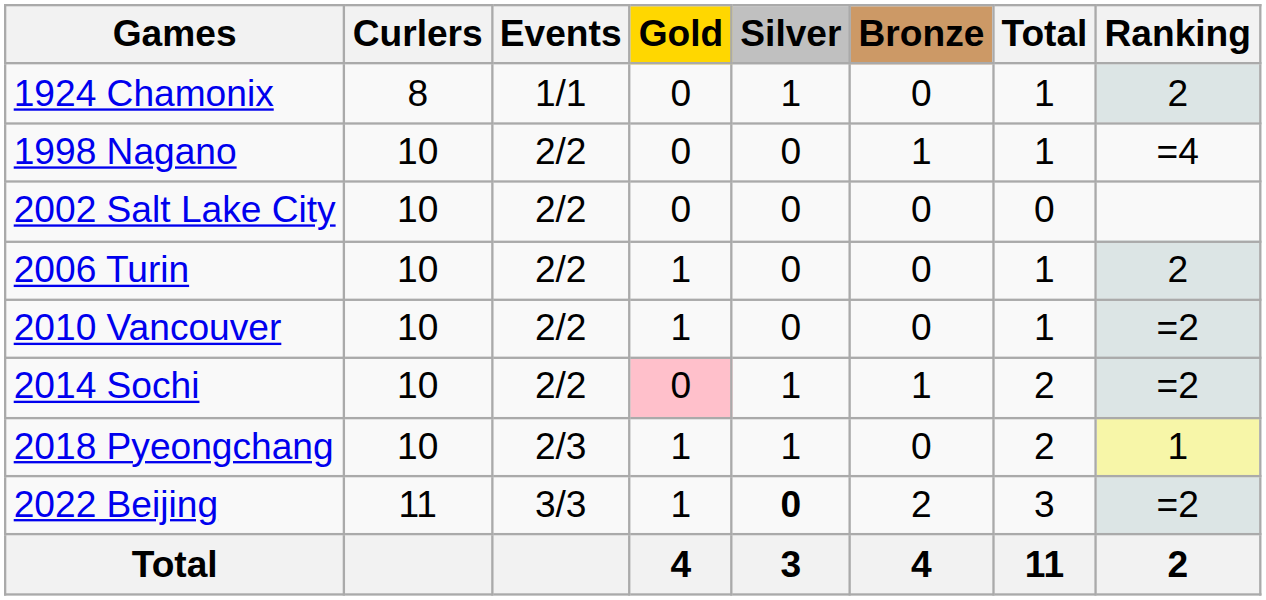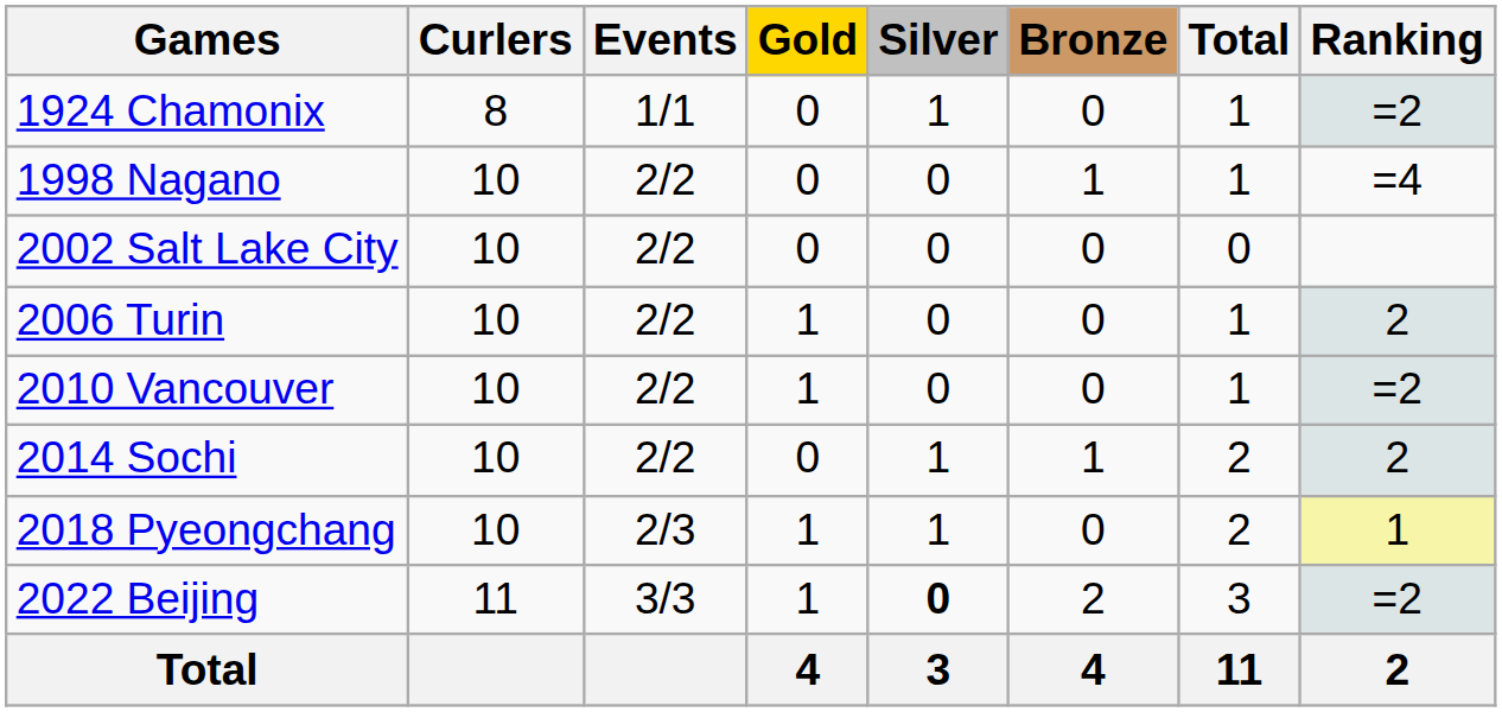1924 Chamonix | Ranking: 2 -> =2
2014 Sochi | Gold: pink background -> no background
2014 Sochi | Ranking: =2 -> 2
